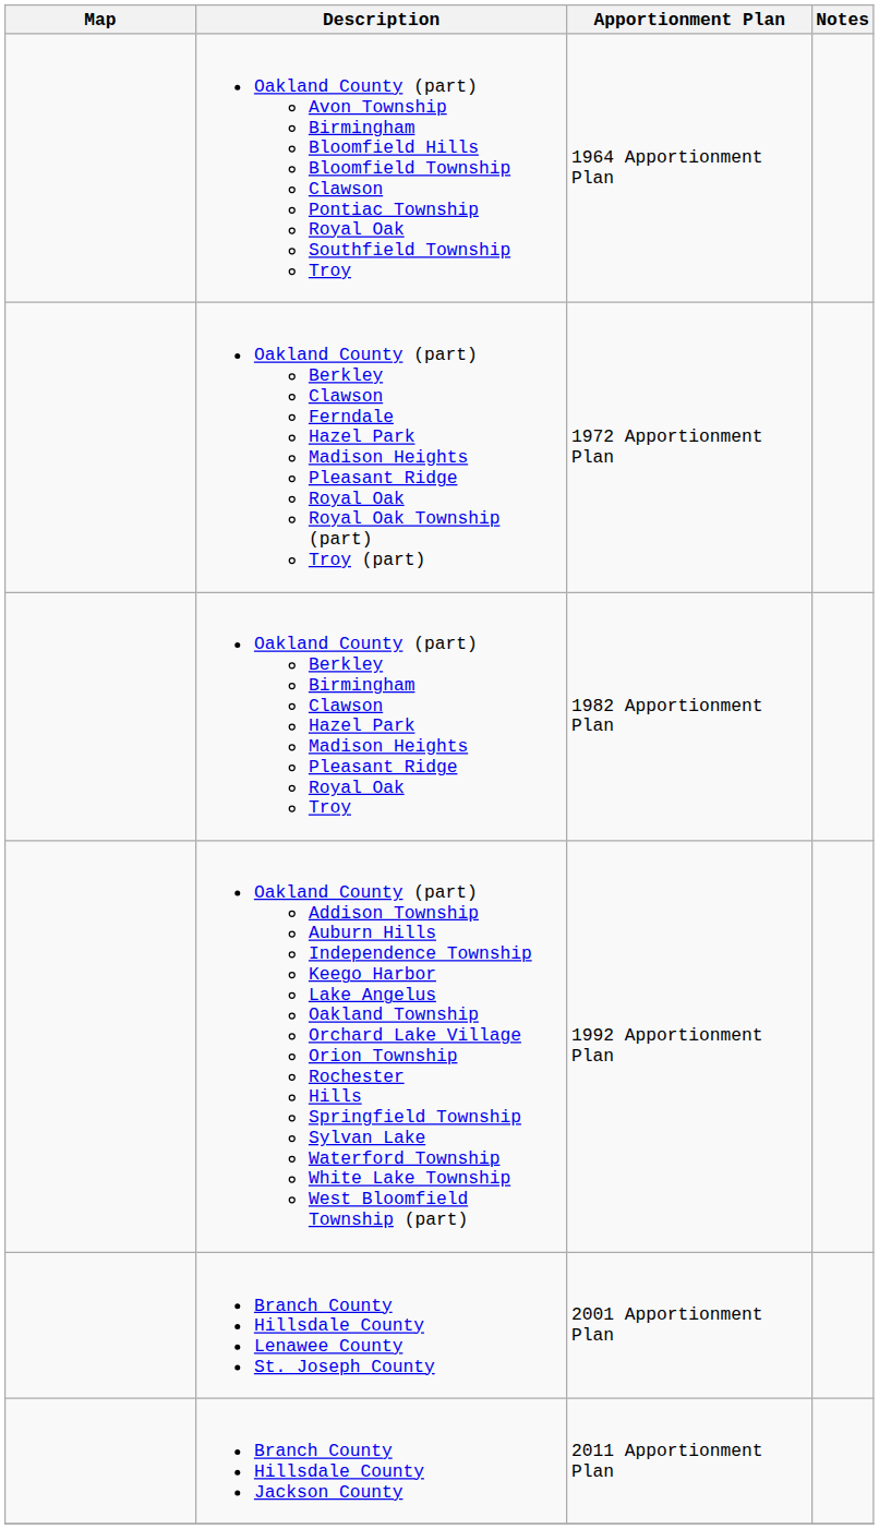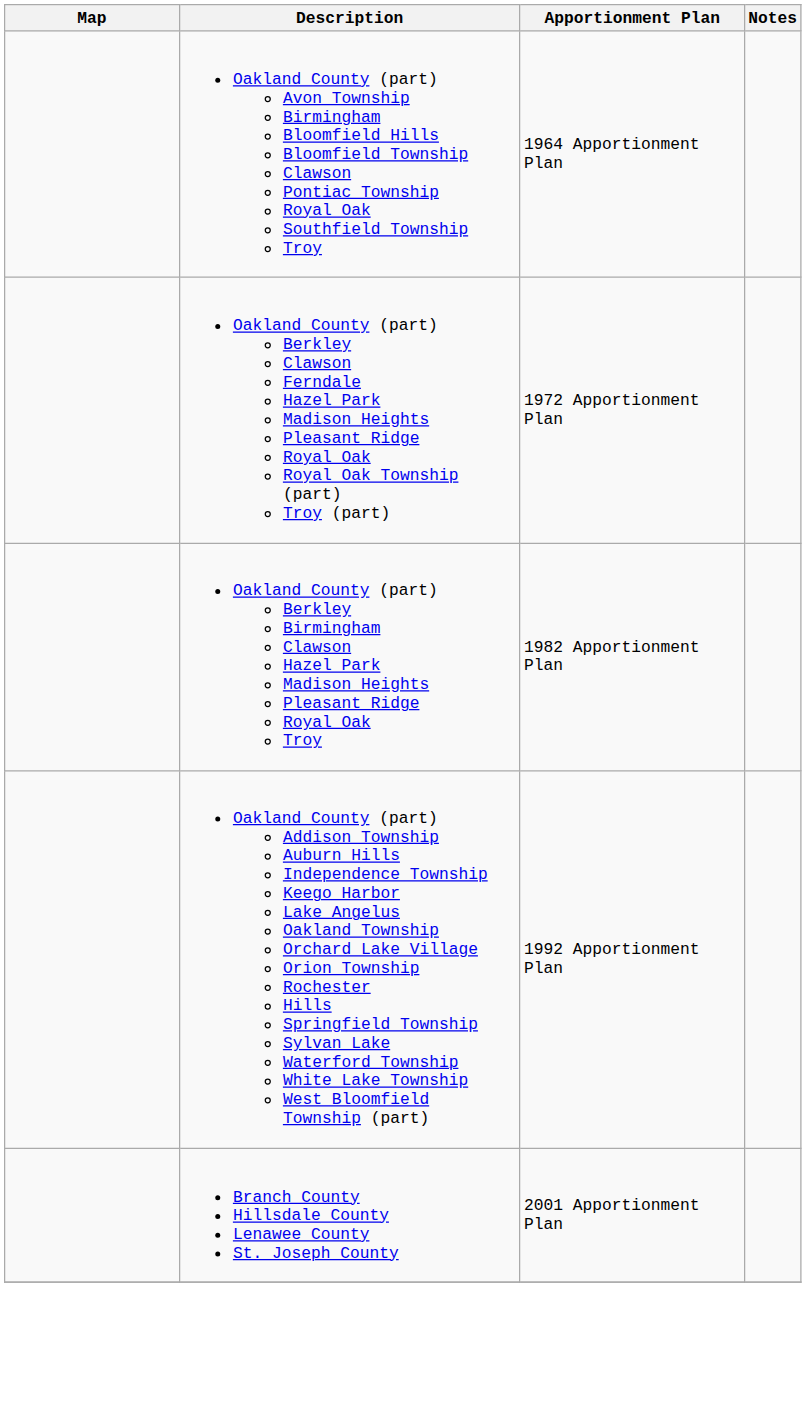- row: Branch County Hillsdale County Jackson County | 2011 Apportionment Plan
